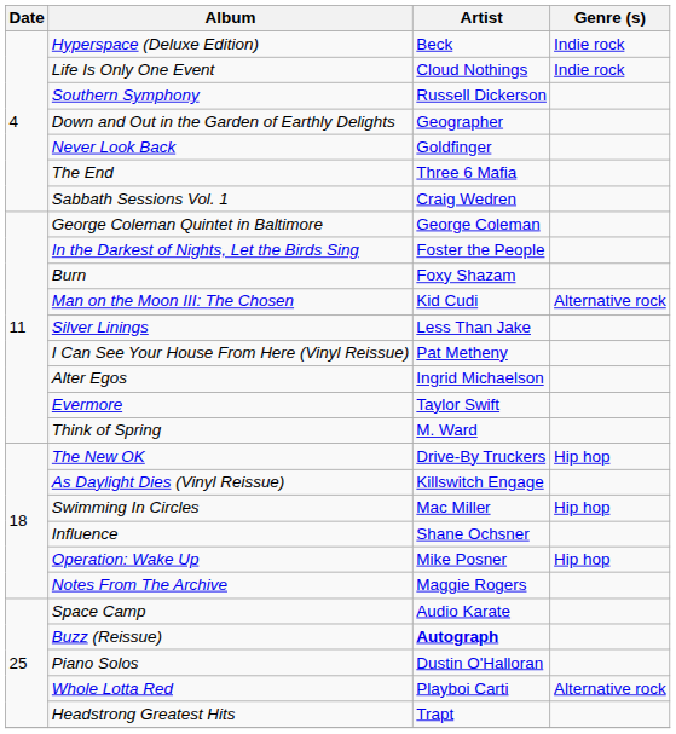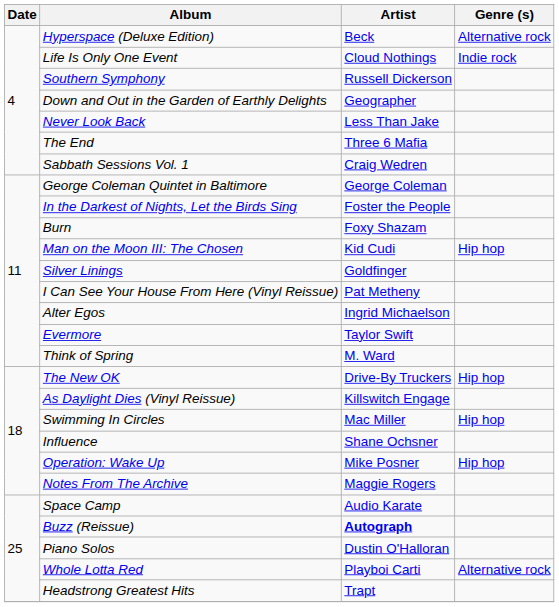Hyperspace (Deluxe Edition) | Genre (s): Indie rock -> Alternative rock
Never Look Back | Artist: Goldfinger -> Less Than Jake
Man on the Moon III: The Chosen | Genre (s): Alternative rock -> Hip hop
Silver Linings | Artist: Less Than Jake -> Goldfinger
